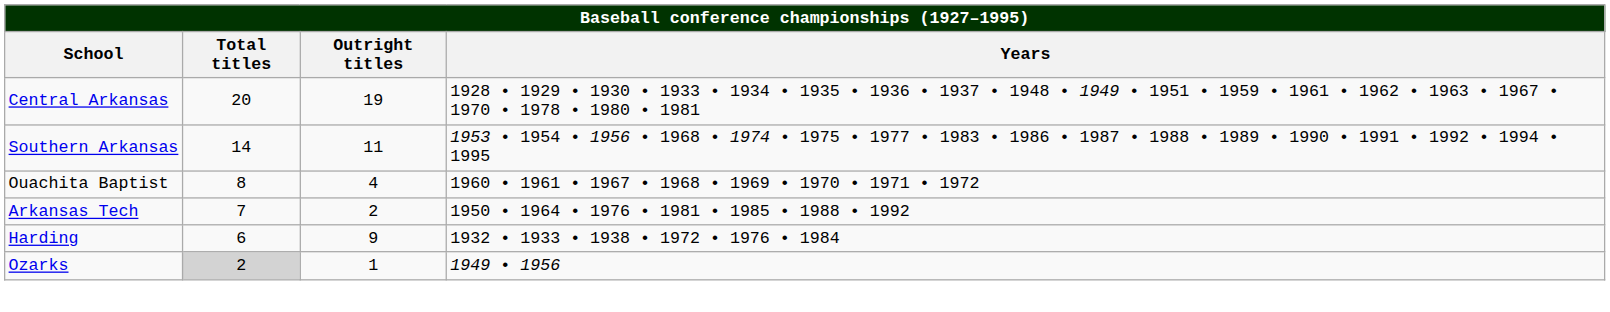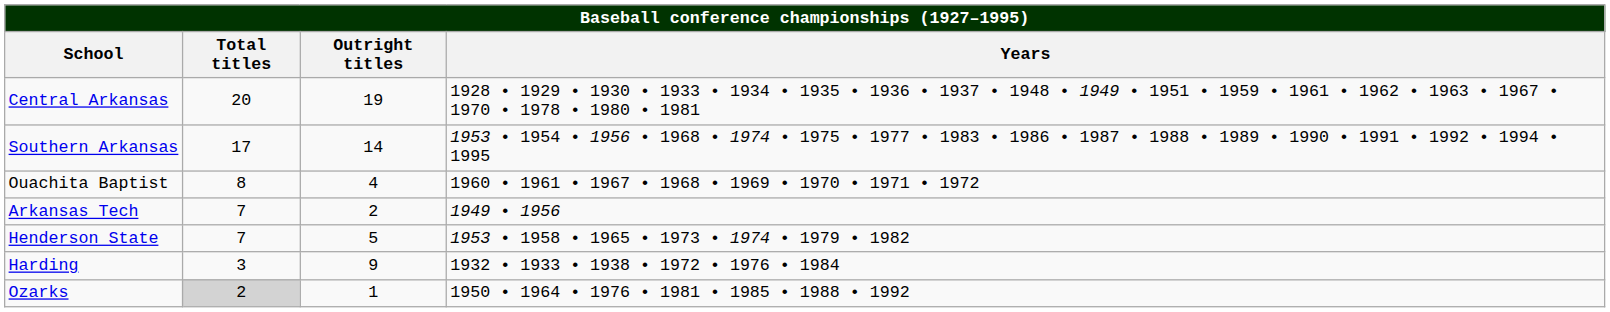Southern Arkansas | Total titles: 14 -> 17
Southern Arkansas | Outright titles: 11 -> 14
Arkansas Tech | Years: 1950 • 1964 • 1976 • 1981 • 1985 • 1988 • 1992 -> 1949 • 1956
+ row: Henderson State | 7 | 5 | 1953 • 1958 • 1965 • 1973 • 1974 • 1979 • 1982
Harding | Total titles: 6 -> 3
Ozarks | Years: 1949 • 1956 -> 1950 • 1964 • 1976 • 1981 • 1985 • 1988 • 1992
